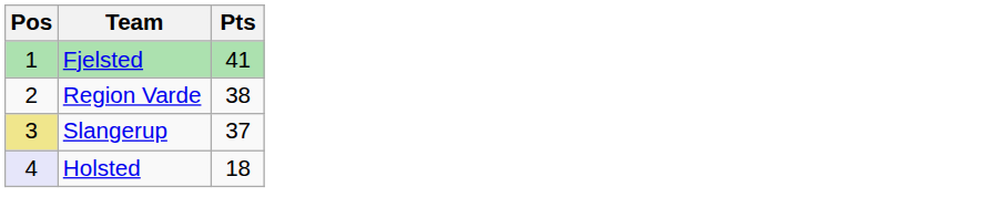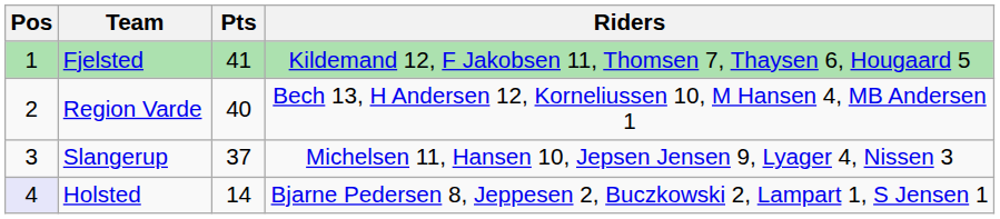+ column: Riders | Kildemand 12, F Jakobsen 11, Thomsen 7, Thaysen 6, Hougaard 5 | Bech 13, H Andersen 12, Korneliussen 10, M Hansen 4, MB Andersen 1 | Michelsen 11, Hansen 10, Jepsen Jensen 9, Lyager 4, Nissen 3 | Bjarne Pedersen 8, Jeppesen 2, Buczkowski 2, Lampart 1, S Jensen 1
Region Varde | Pts: 38 -> 40
Slangerup | Pos: khaki background -> no background
Holsted | Pts: 18 -> 14
